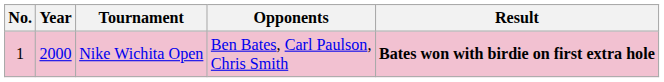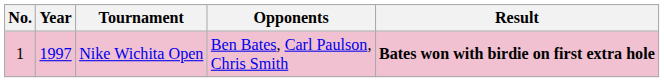Nike Wichita Open | Year: 2000 -> 1997
